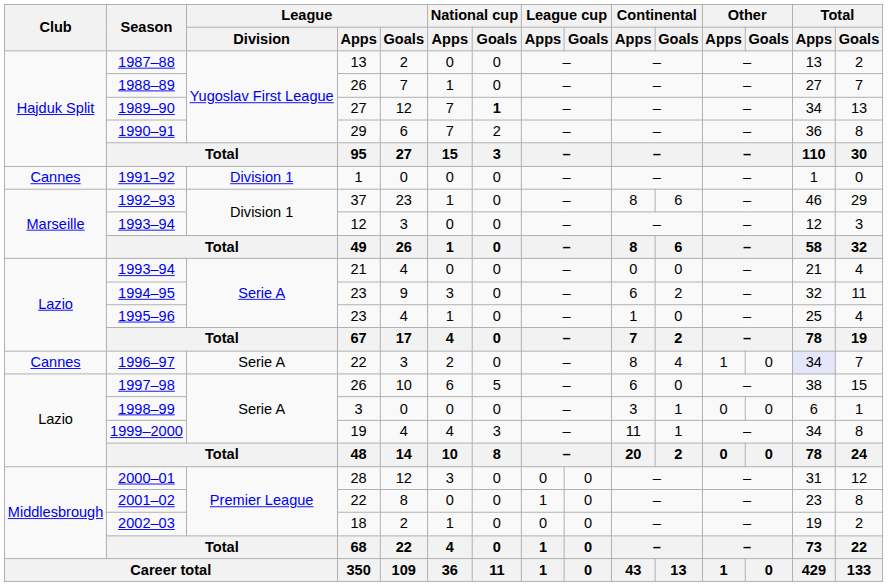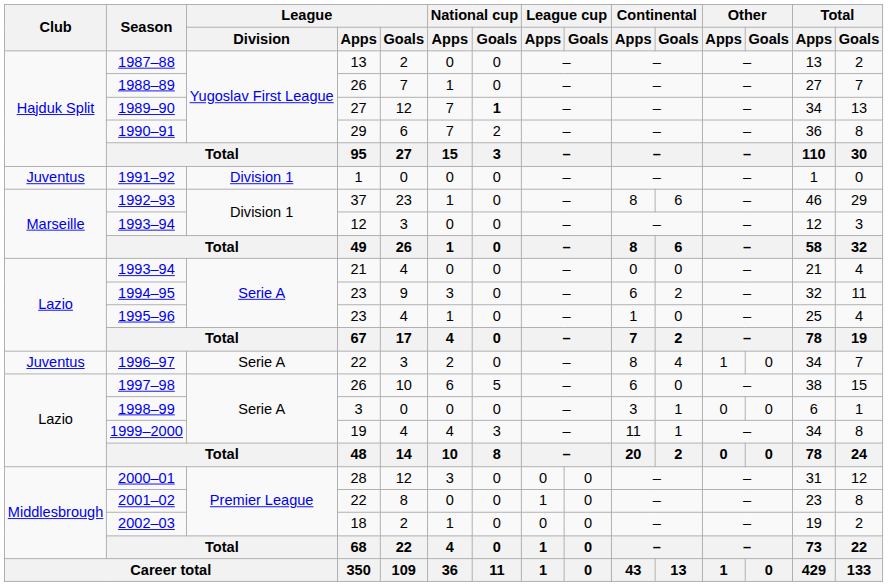1991–92 | Club: Cannes -> Juventus
1996–97 | Club: Cannes -> Juventus
1996–97 | Total / Apps: lavender background -> no background
